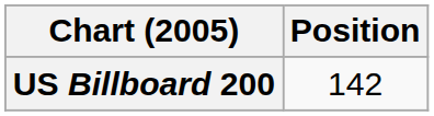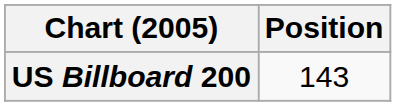US Billboard 200 | Position: 142 -> 143
